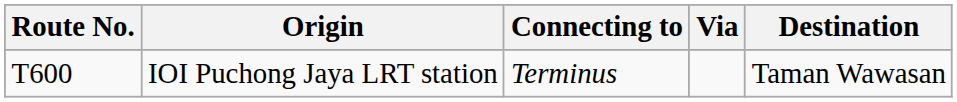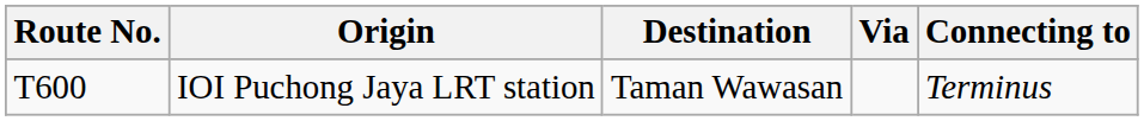columns swapped: Destination <-> Connecting to
